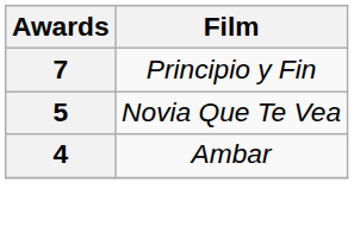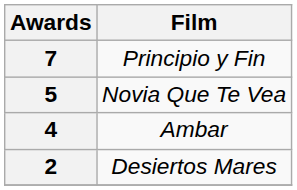+ row: 2 | Desiertos Mares
